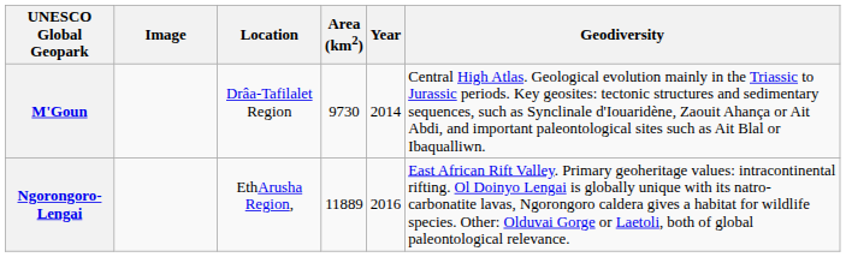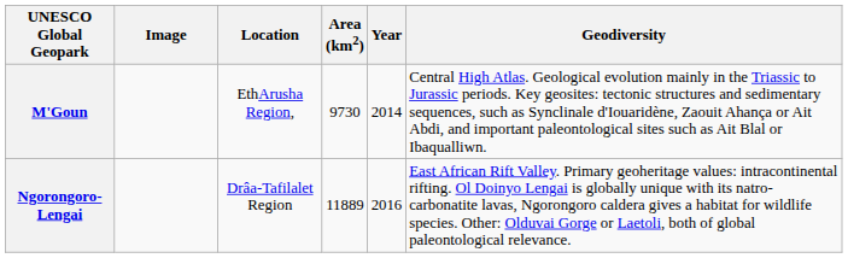M'Goun | Location: Drâa-Tafilalet Region -> EthArusha Region,
Ngorongoro-Lengai | Location: EthArusha Region, -> Drâa-Tafilalet Region
